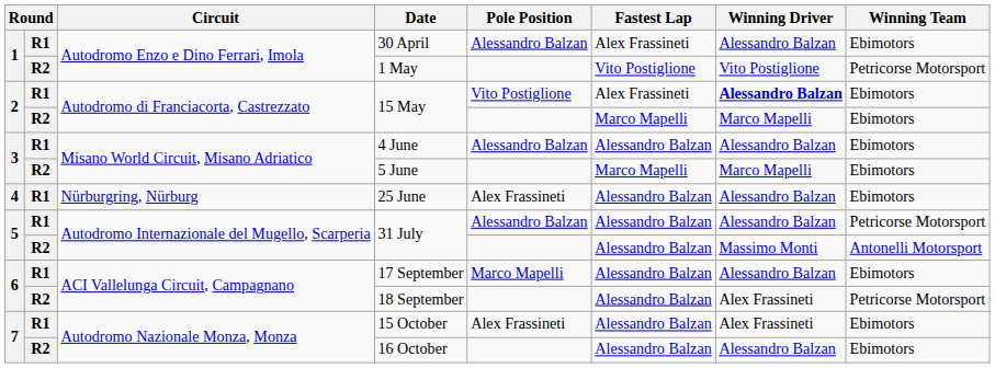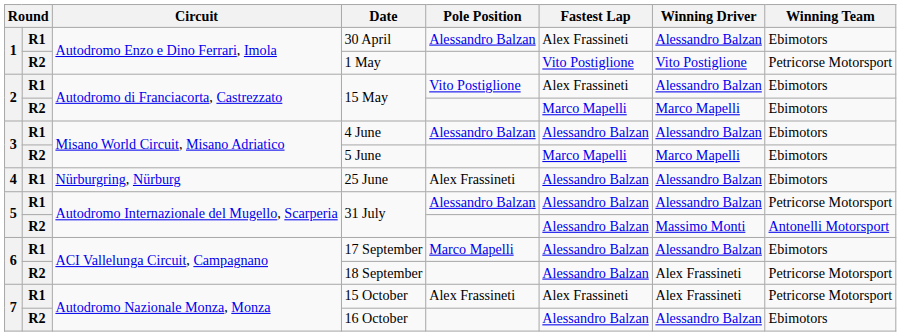R1 / 15 May | Winning Driver: bold -> normal
15 October | Fastest Lap: Alessandro Balzan -> Alex Frassineti
15 October | Winning Team: Ebimotors -> Petricorse Motorsport
